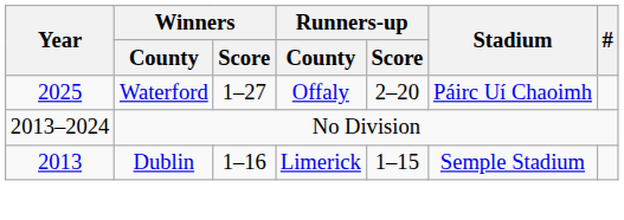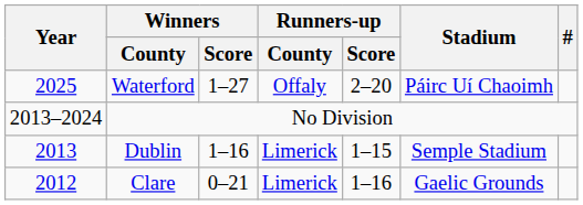+ row: 2012 | Clare | 0–21 | Limerick | 1–16 | Gaelic Grounds
